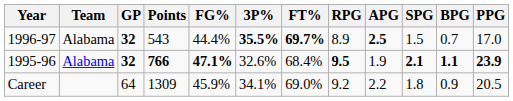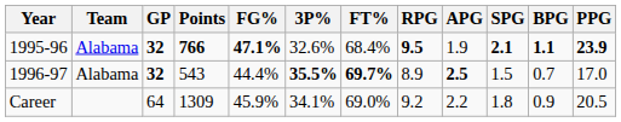rows swapped: 1995-96 <-> 1996-97
